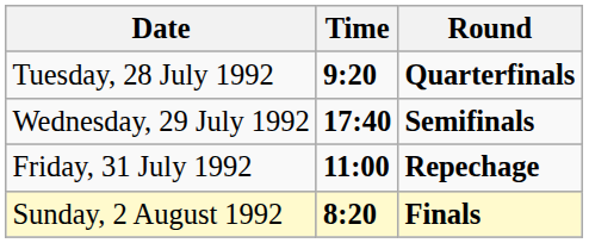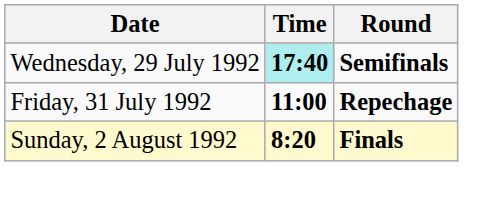- row: Tuesday, 28 July 1992 | 9:20 | Quarterfinals
Wednesday, 29 July 1992 | Time: no background -> paleturquoise background
